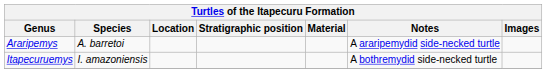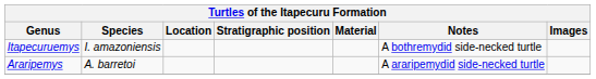rows swapped: Araripemys <-> Itapecuruemys
